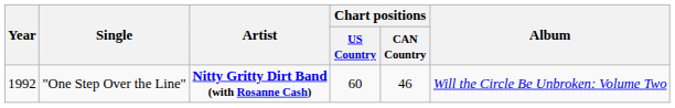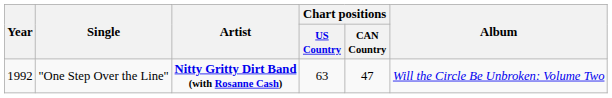"One Step Over the Line" | Chart positions / US Country: 60 -> 63
"One Step Over the Line" | Chart positions / CAN Country: 46 -> 47
